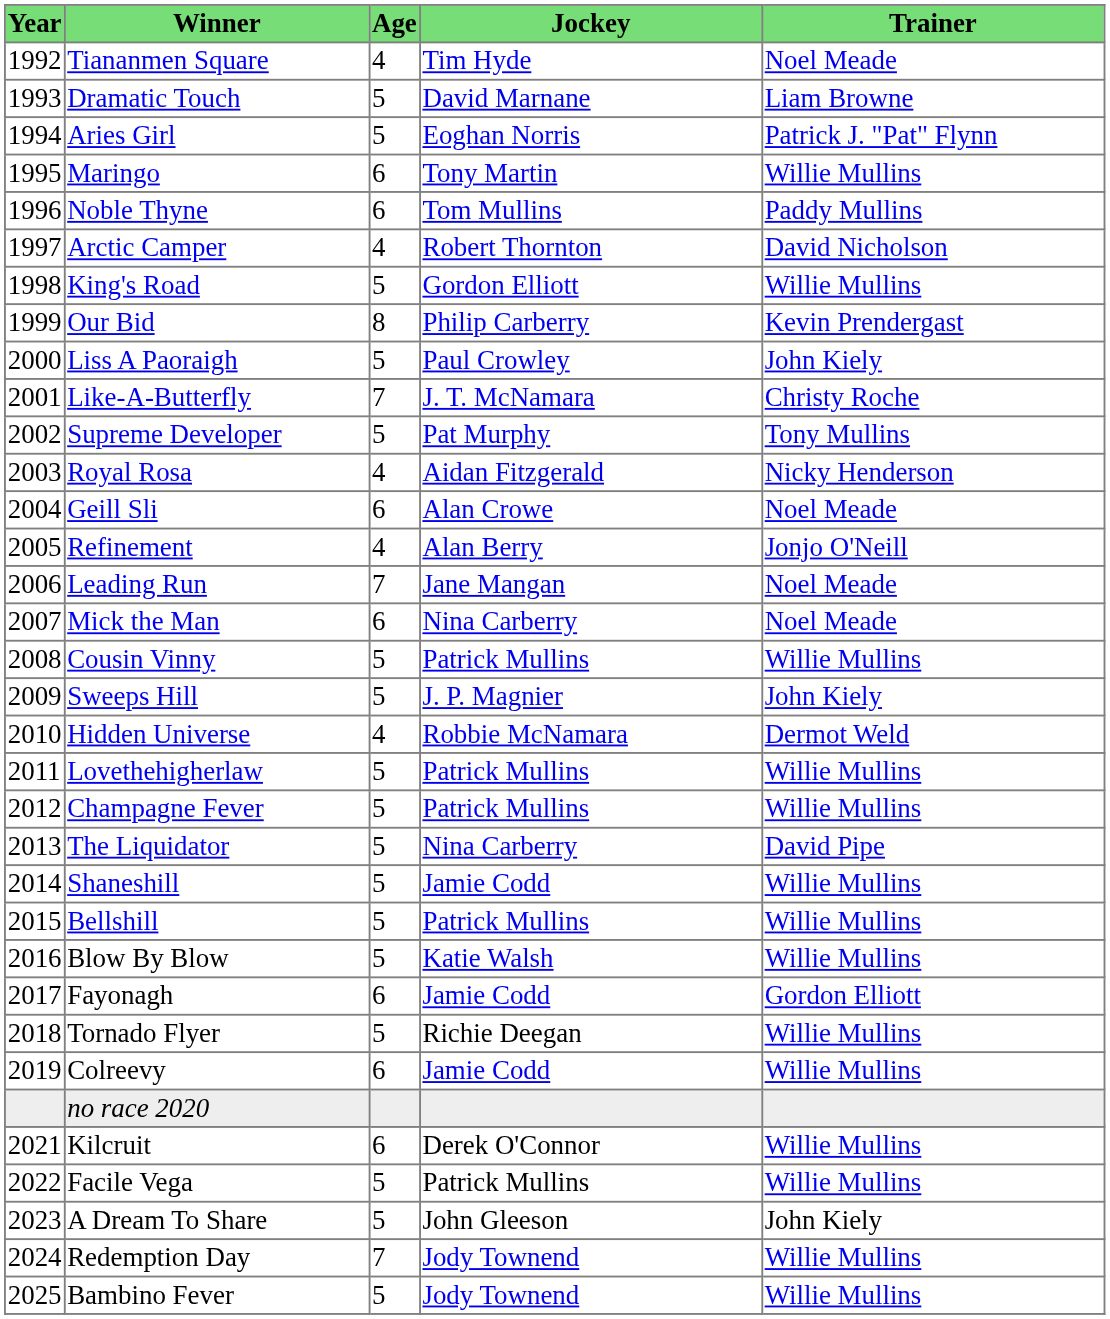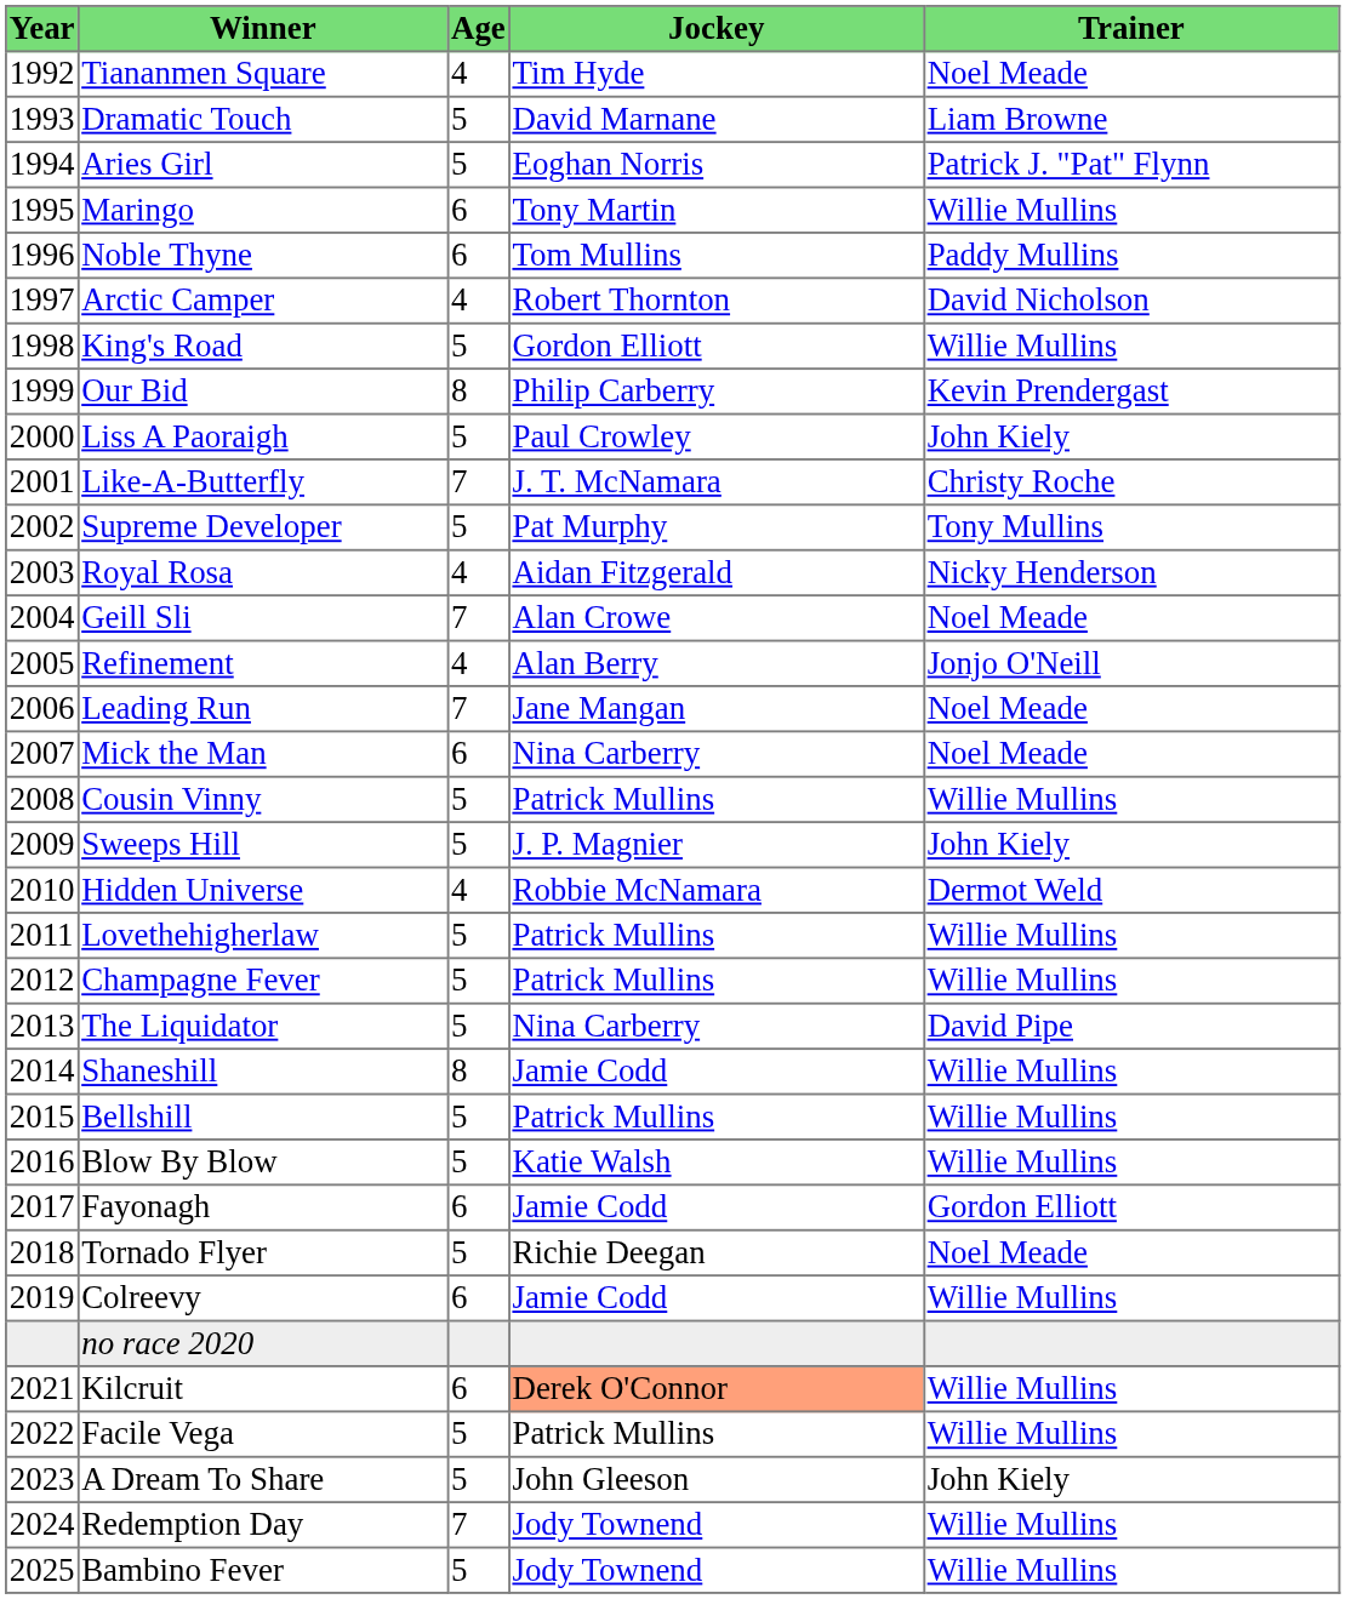Geill Sli | Age: 6 -> 7
Shaneshill | Age: 5 -> 8
Tornado Flyer | Trainer: Willie Mullins -> Noel Meade
Kilcruit | Jockey: no background -> lightsalmon background
